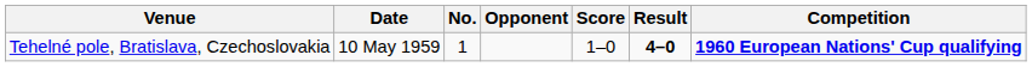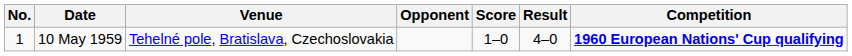columns swapped: No. <-> Venue
10 May 1959 | Result: bold -> normal
